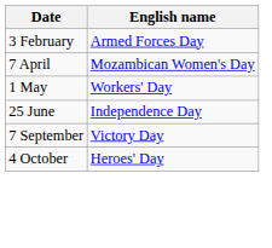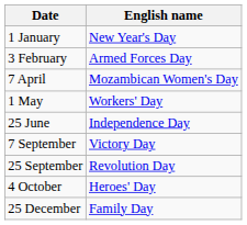+ row: 1 January | New Year's Day
+ row: 25 September | Revolution Day
+ row: 25 December | Family Day
